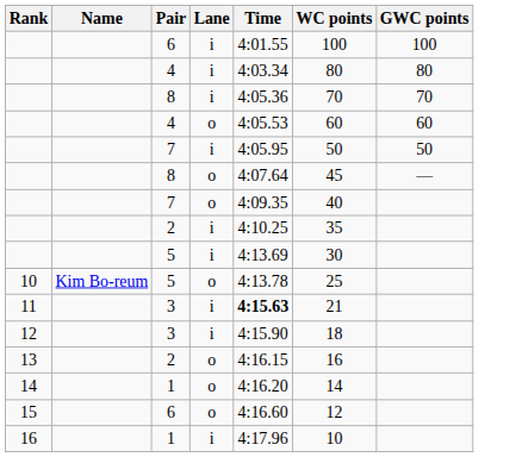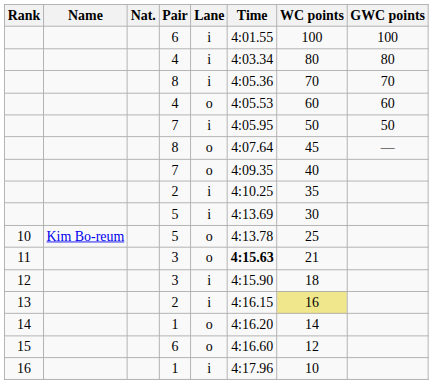+ column: Nat.
11 | Lane: i -> o
13 | Lane: o -> i
13 | WC points: no background -> khaki background
